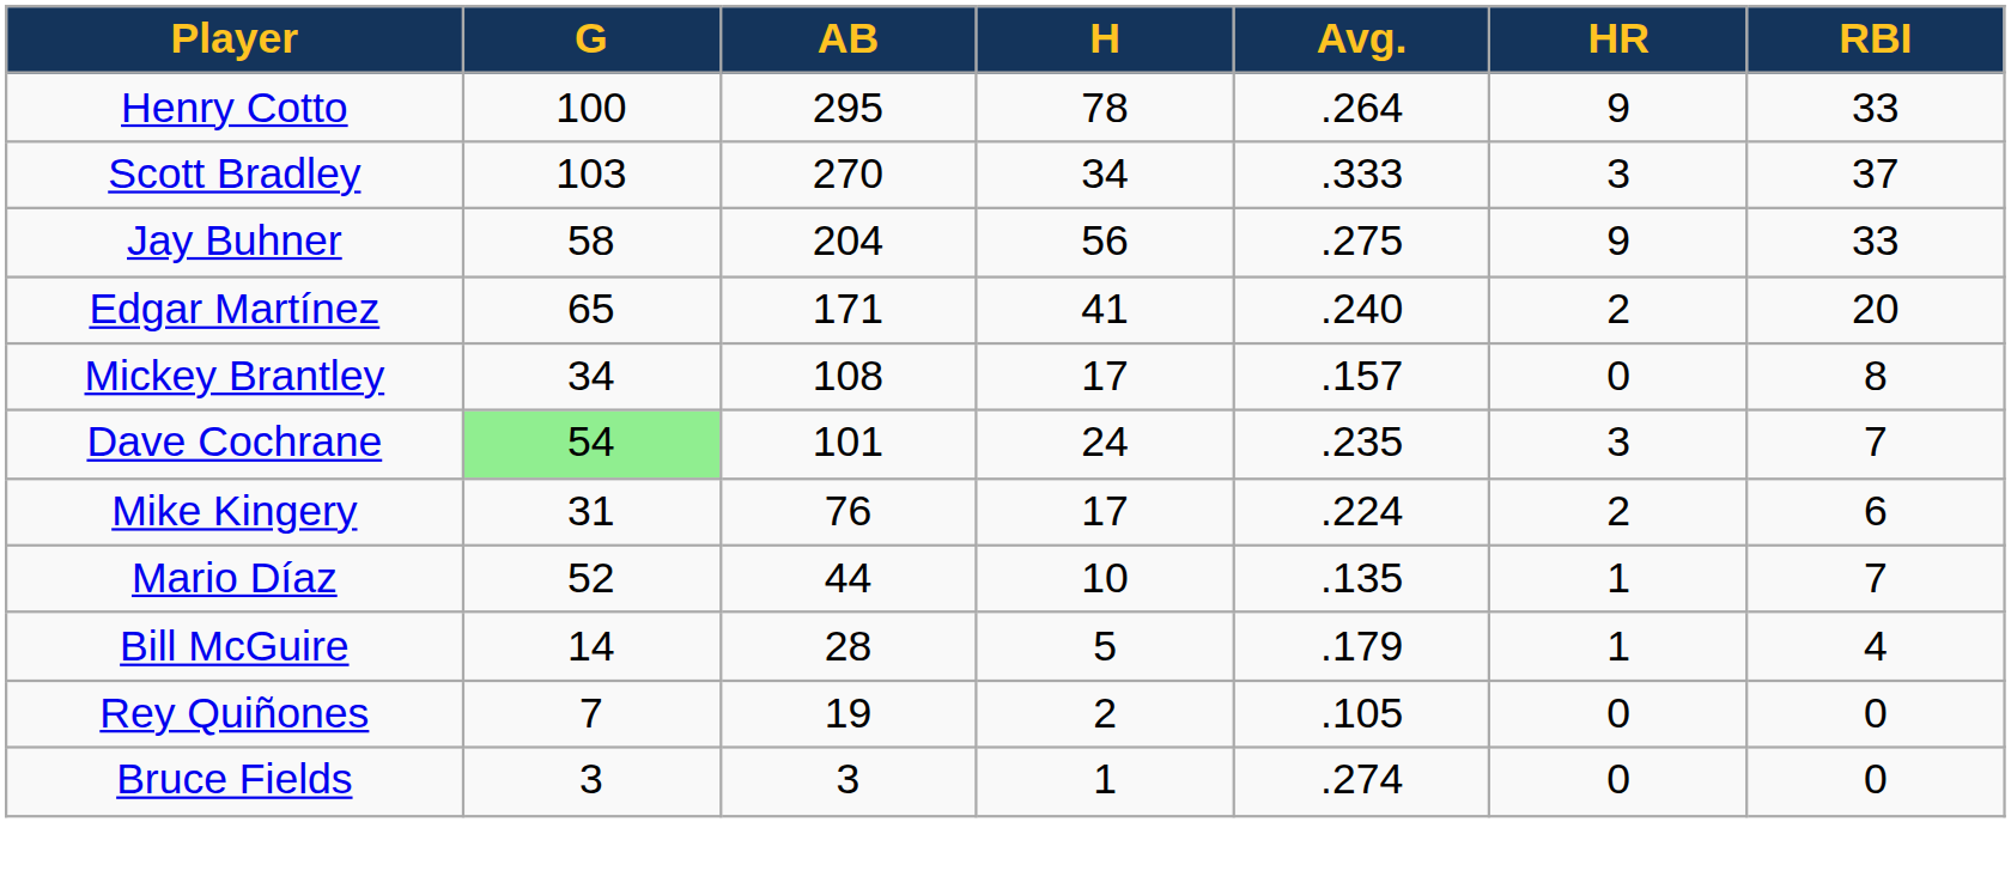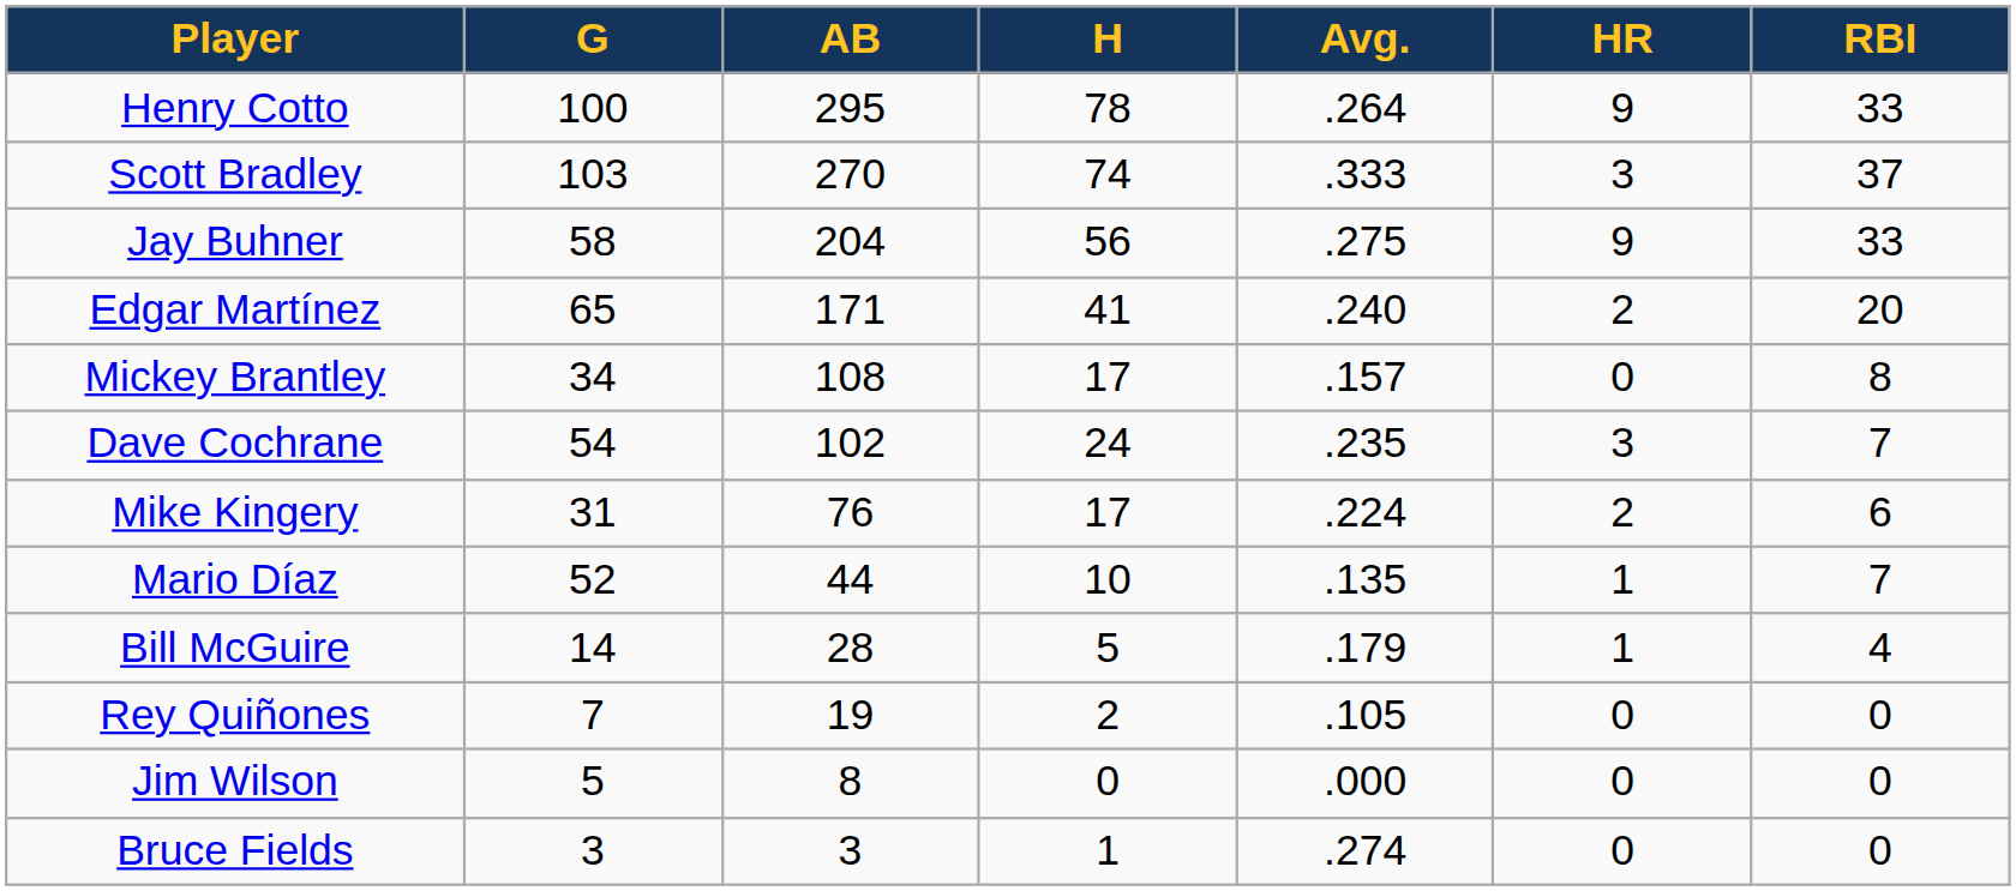Scott Bradley | H: 34 -> 74
Dave Cochrane | G: lightgreen background -> no background
Dave Cochrane | AB: 101 -> 102
+ row: Jim Wilson | 5 | 8 | 0 | .000 | 0 | 0
